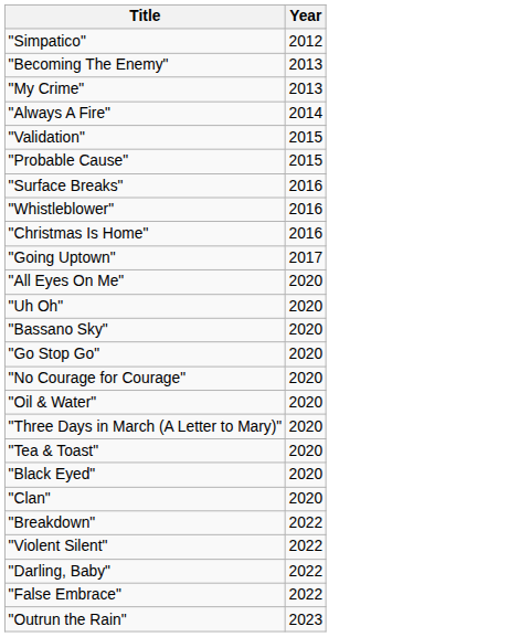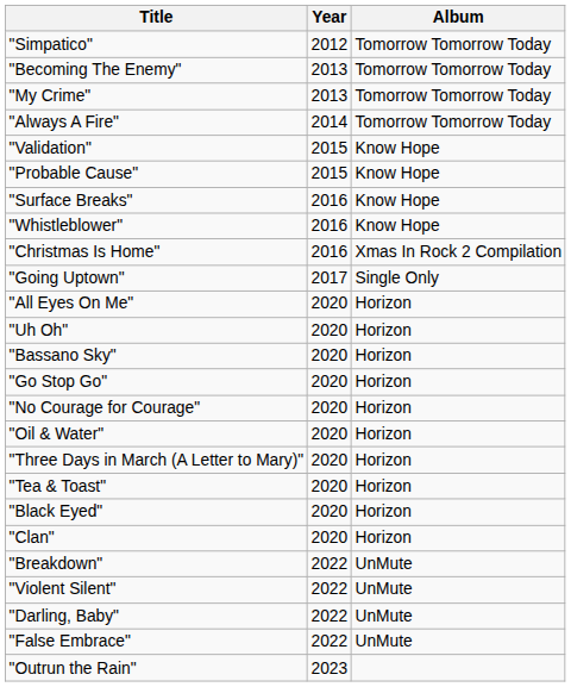+ column: Album | Tomorrow Tomorrow Today | Tomorrow Tomorrow Today | Tomorrow Tomorrow Today | Tomorrow Tomorrow Today | Know Hope | Know Hope | Know Hope | Know Hope | Xmas In Rock 2 Compilation | Single Only | Horizon | Horizon | Horizon | Horizon | Horizon | Horizon | Horizon | Horizon | Horizon | Horizon | UnMute | UnMute | UnMute | UnMute
